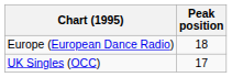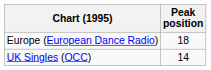UK Singles (OCC) | Peak position: 17 -> 14
